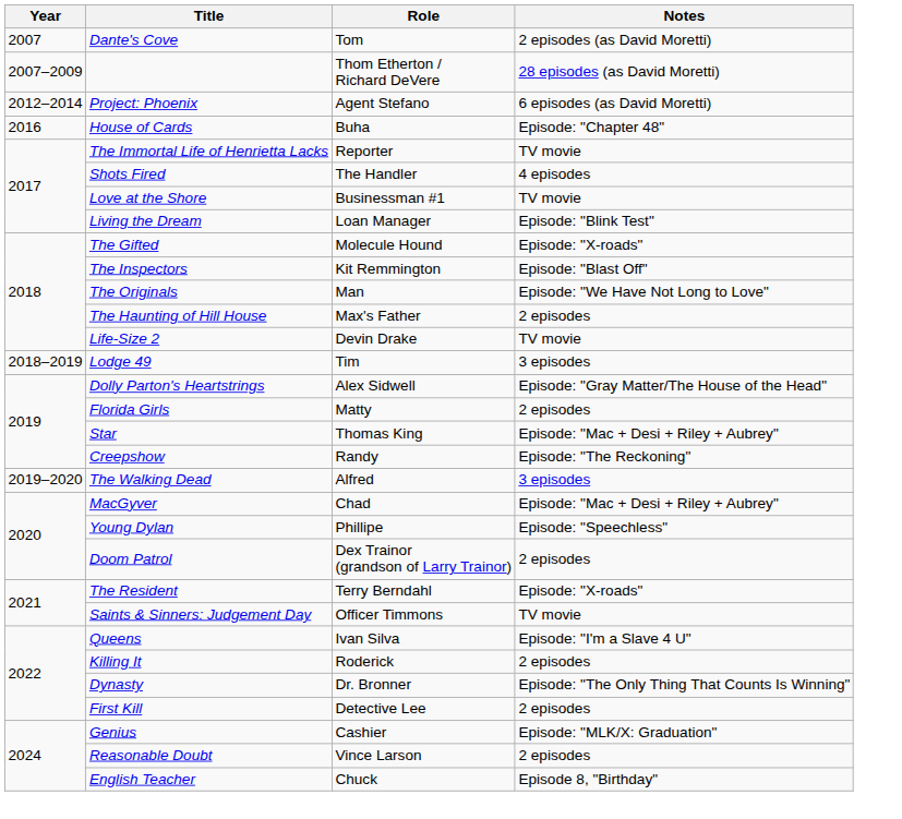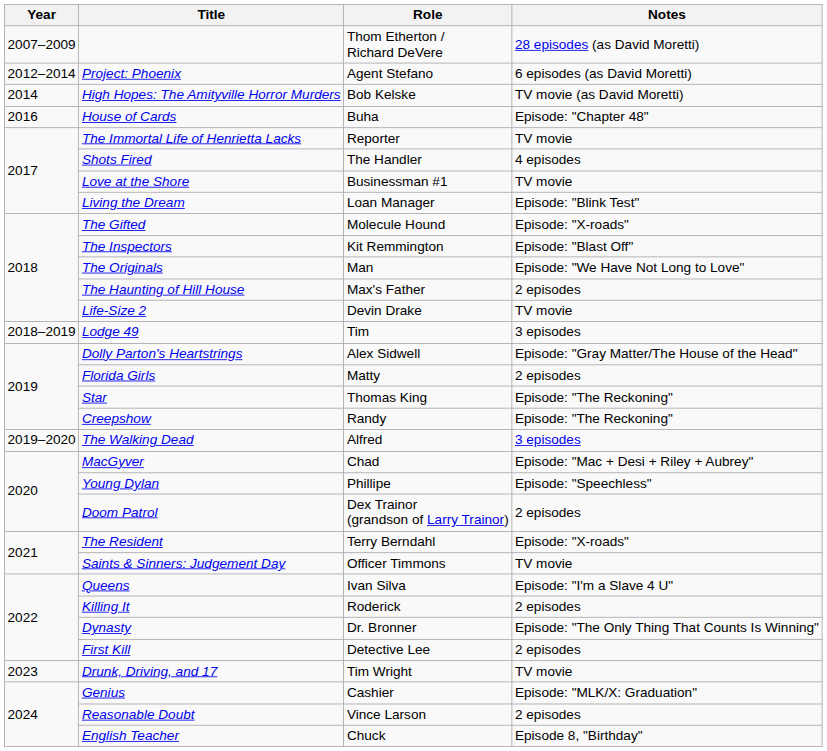- row: 2007 | Dante's Cove | Tom | 2 episodes (as David Moretti)
+ row: 2014 | High Hopes: The Amityville Horror Murders | Bob Kelske | TV movie (as David Moretti)
Star | Notes: Episode: "Mac + Desi + Riley + Aubrey" -> Episode: "The Reckoning"
+ row: 2023 | Drunk, Driving, and 17 | Tim Wright | TV movie
